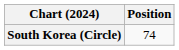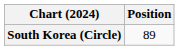South Korea (Circle) | Position: 74 -> 89
